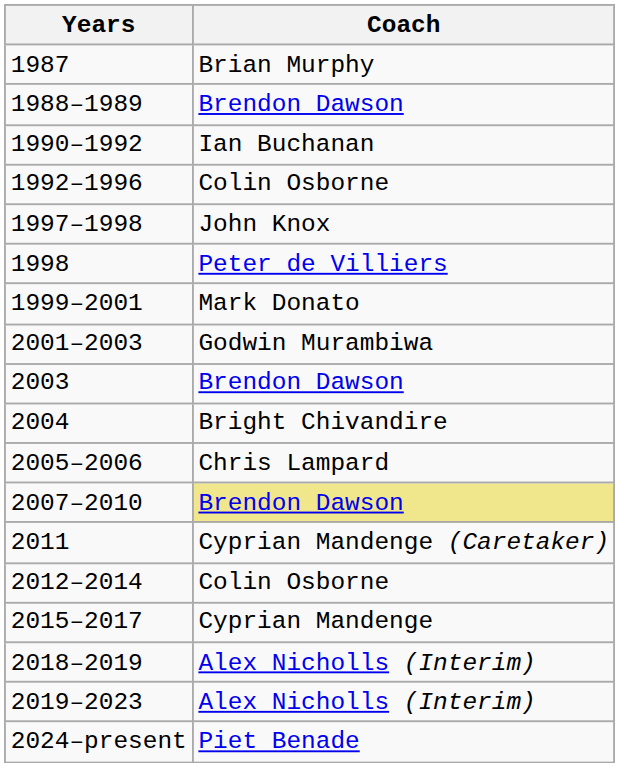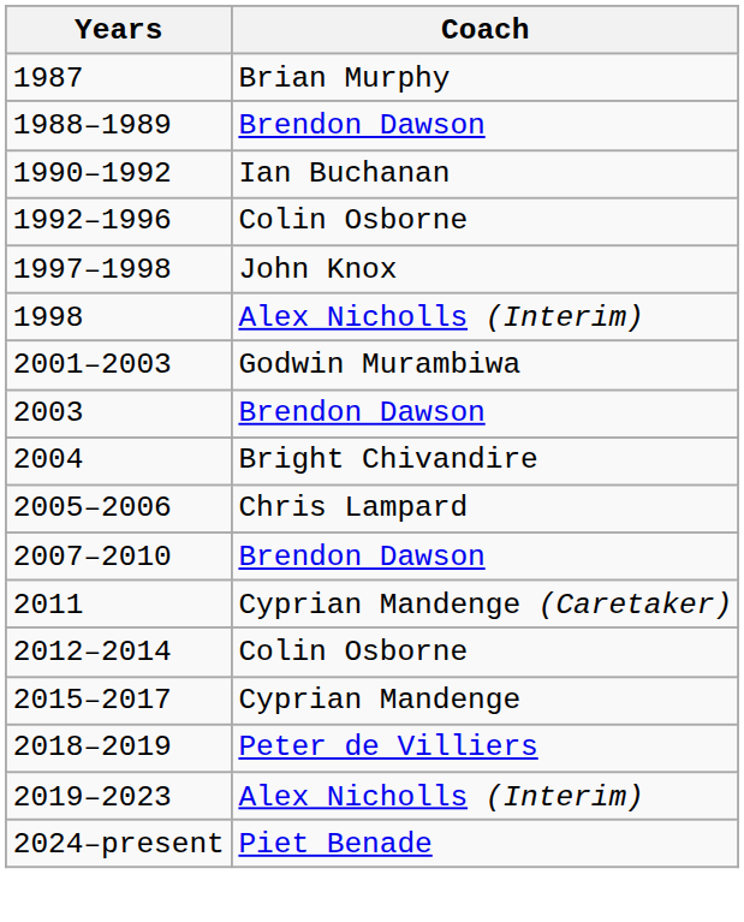1998 | Coach: Peter de Villiers -> Alex Nicholls (Interim)
- row: 1999–2001 | Mark Donato
2007–2010 | Coach: khaki background -> no background
2018–2019 | Coach: Alex Nicholls (Interim) -> Peter de Villiers
